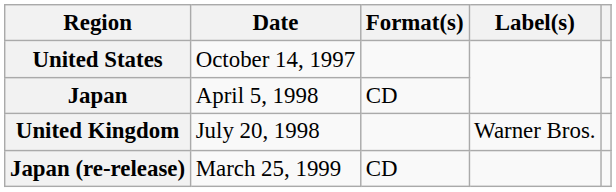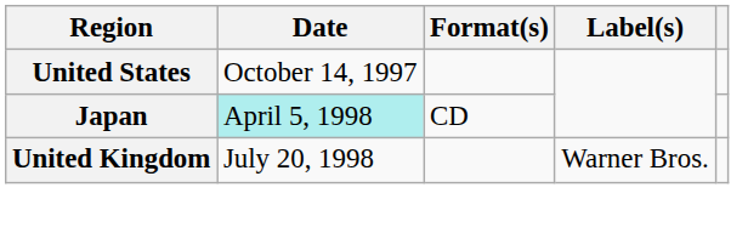Japan | Date: no background -> paleturquoise background
- row: Japan (re-release) | March 25, 1999 | CD
